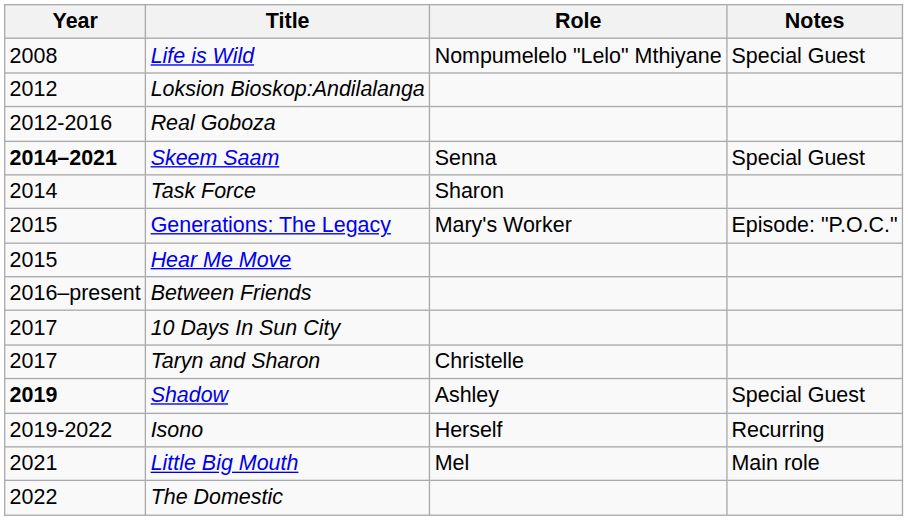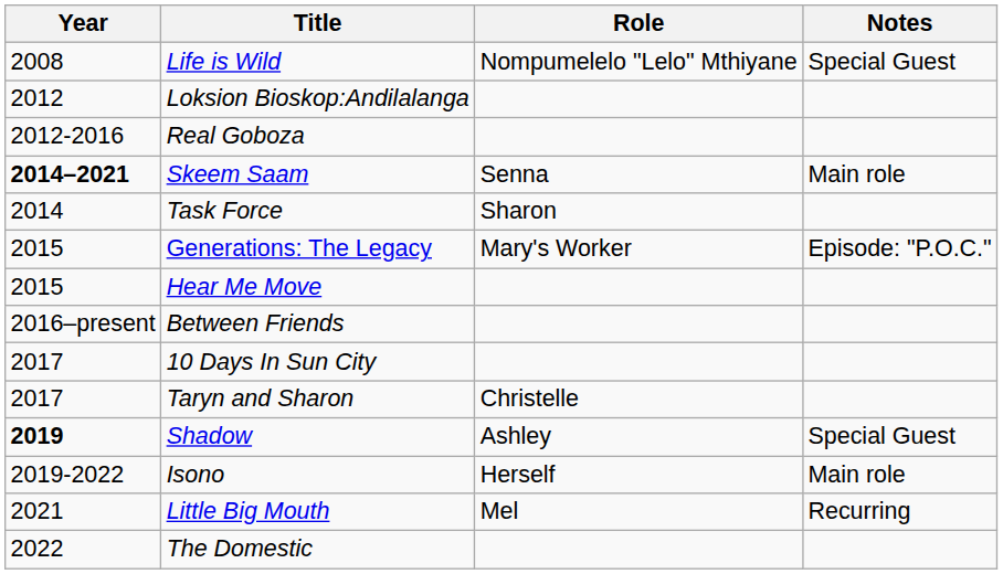Skeem Saam | Notes: Special Guest -> Main role
Isono | Notes: Recurring -> Main role
Little Big Mouth | Notes: Main role -> Recurring
